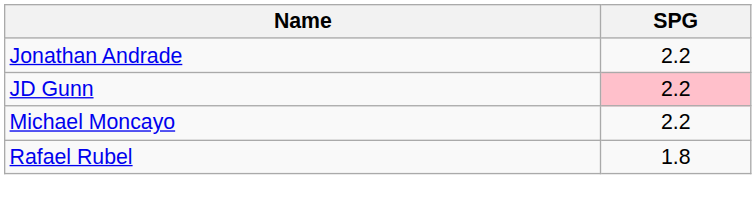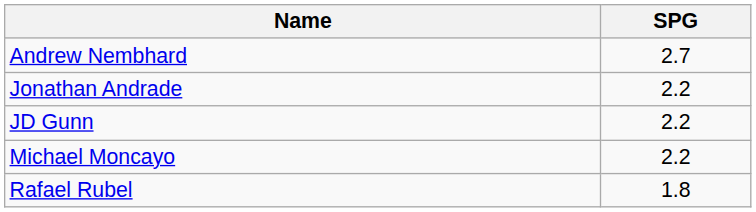+ row: Andrew Nembhard | 2.7
JD Gunn | SPG: pink background -> no background
